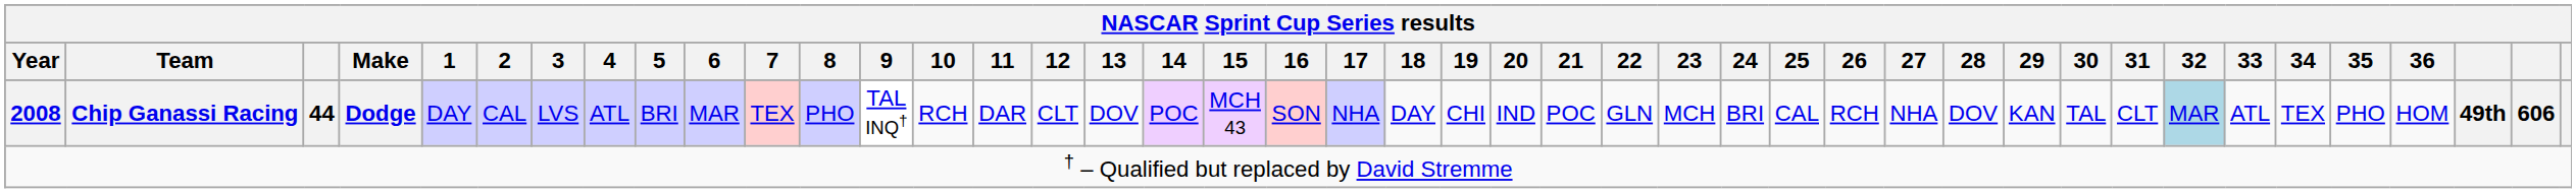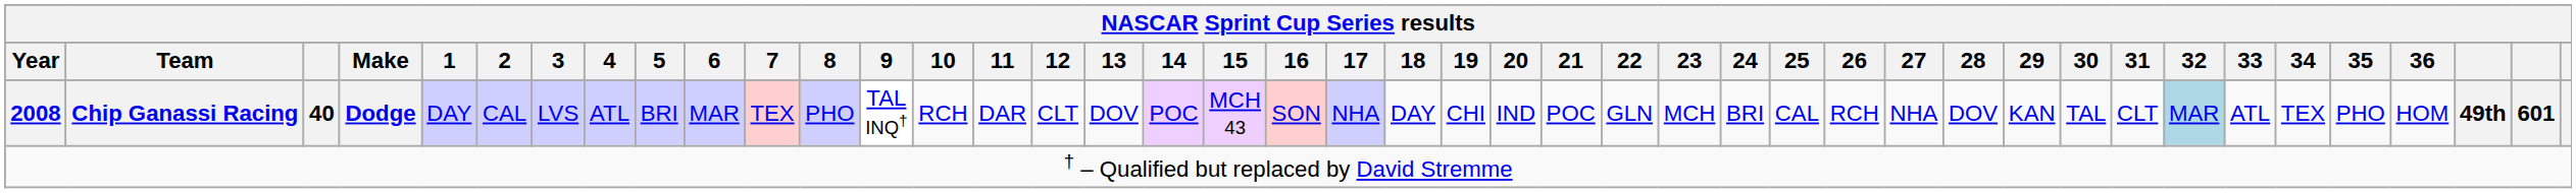2008 | column 3: 44 -> 40
2008 | column 42: 606 -> 601
